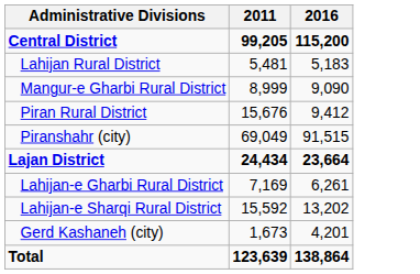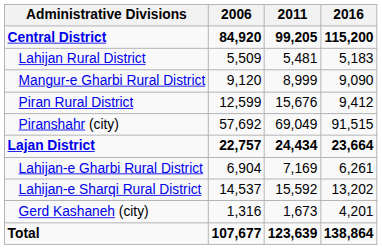+ column: 2006 | 84,920 | 5,509 | 9,120 | 12,599 | 57,692 | 22,757 | 6,904 | 14,537 | 1,316 | 107,677
